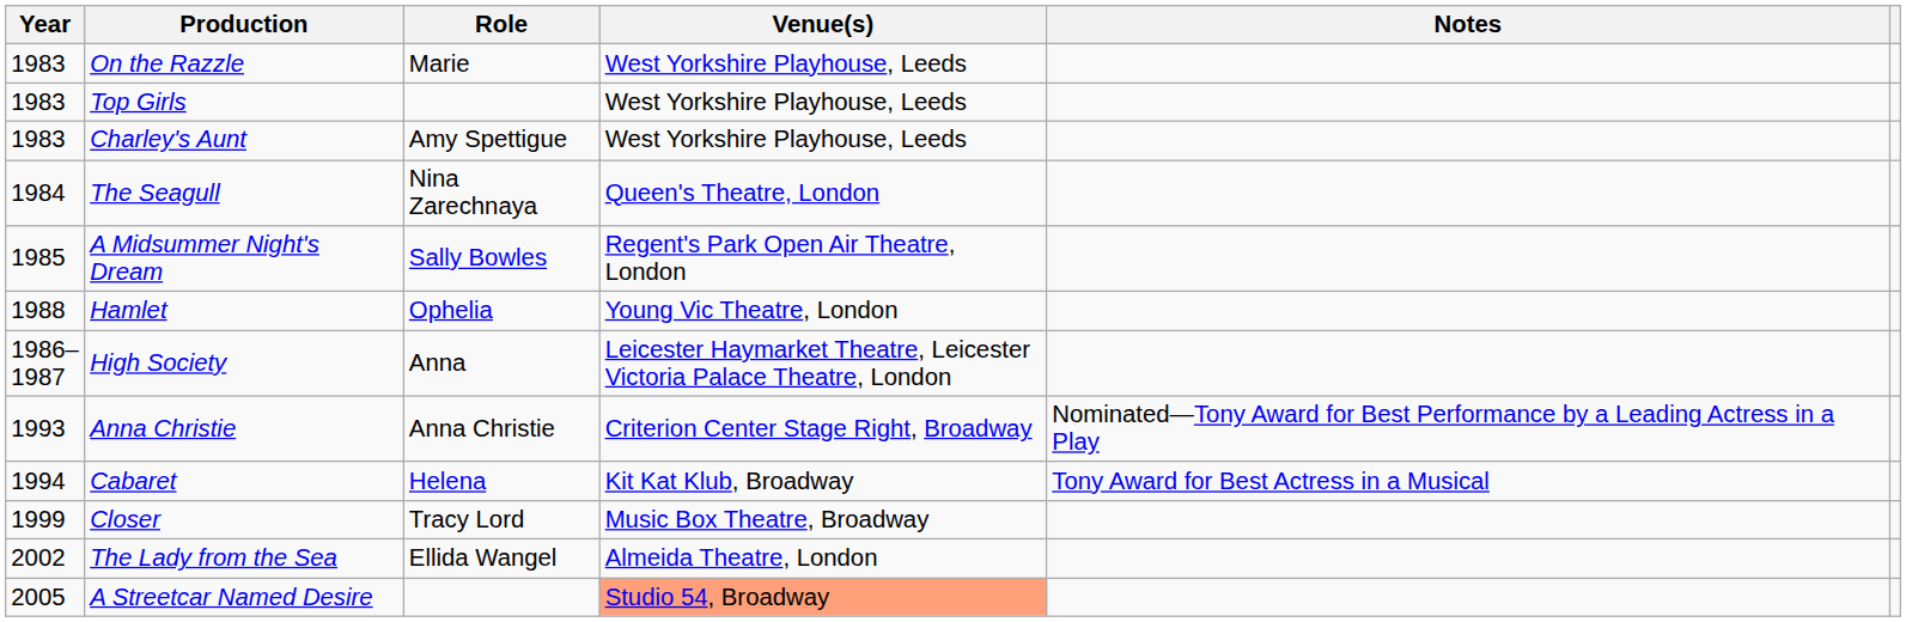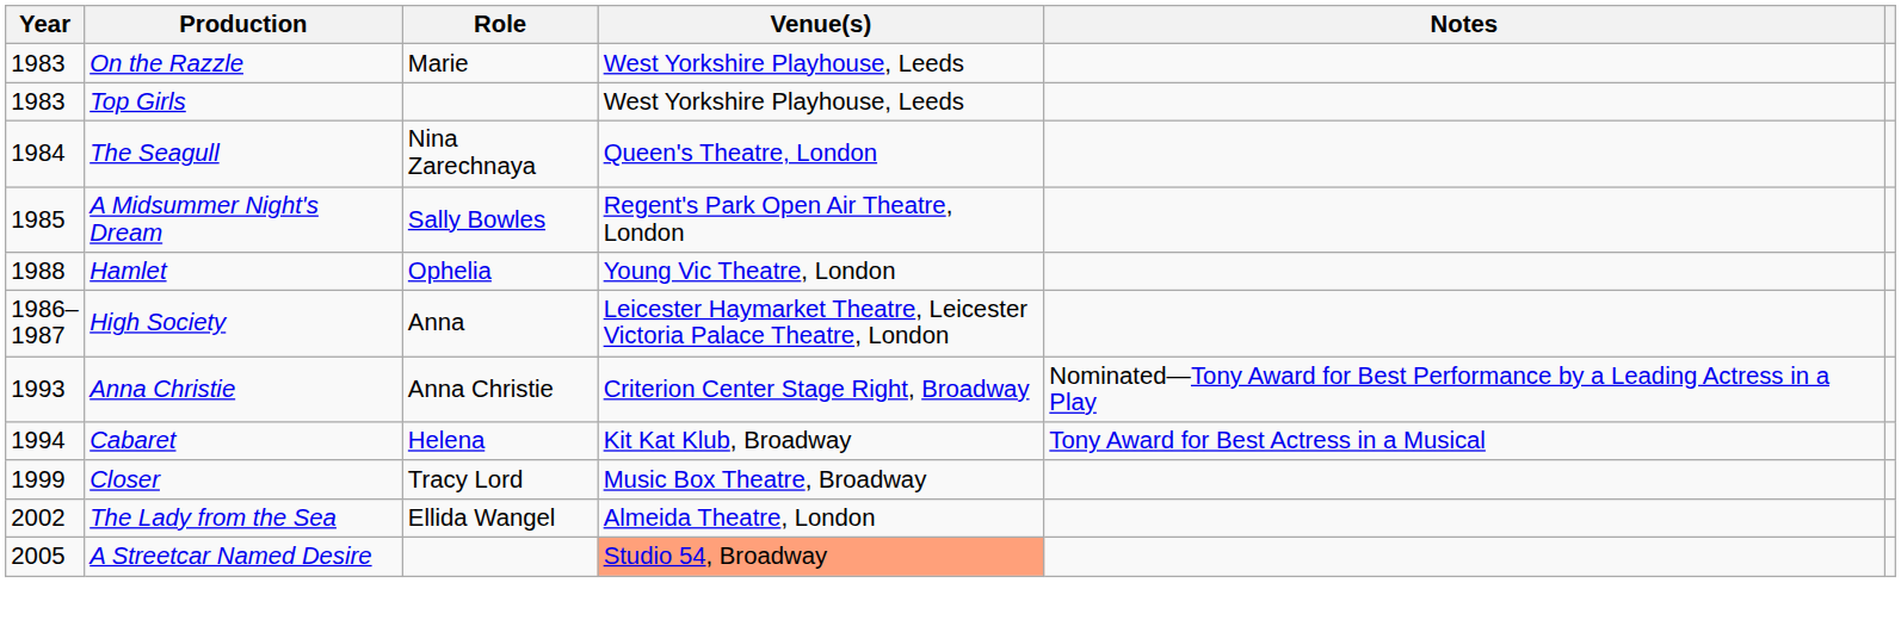- row: 1983 | Charley's Aunt | Amy Spettigue | West Yorkshire Playhouse, Leeds
